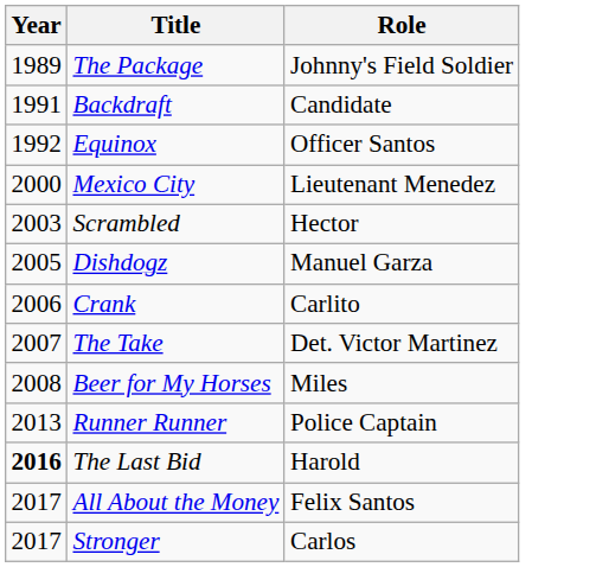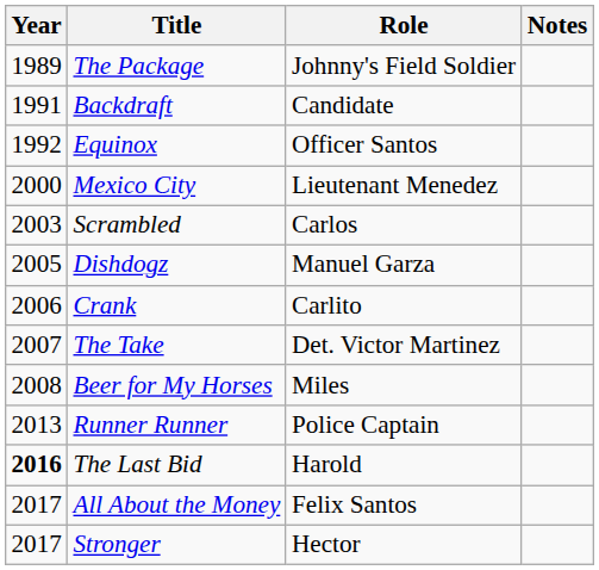+ column: Notes
Scrambled | Role: Hector -> Carlos
Stronger | Role: Carlos -> Hector
